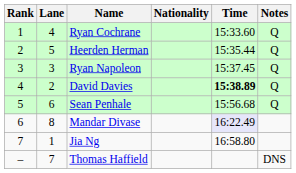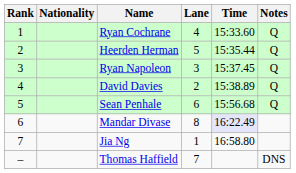columns swapped: Lane <-> Nationality
David Davies | Time: bold -> normal
